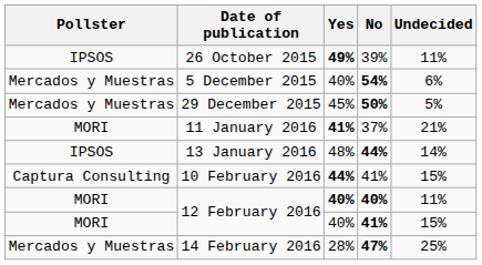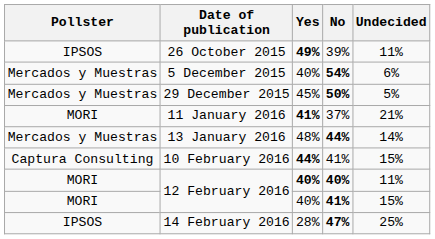13 January 2016 | Pollster: IPSOS -> Mercados y Muestras
14 February 2016 | Pollster: Mercados y Muestras -> IPSOS
